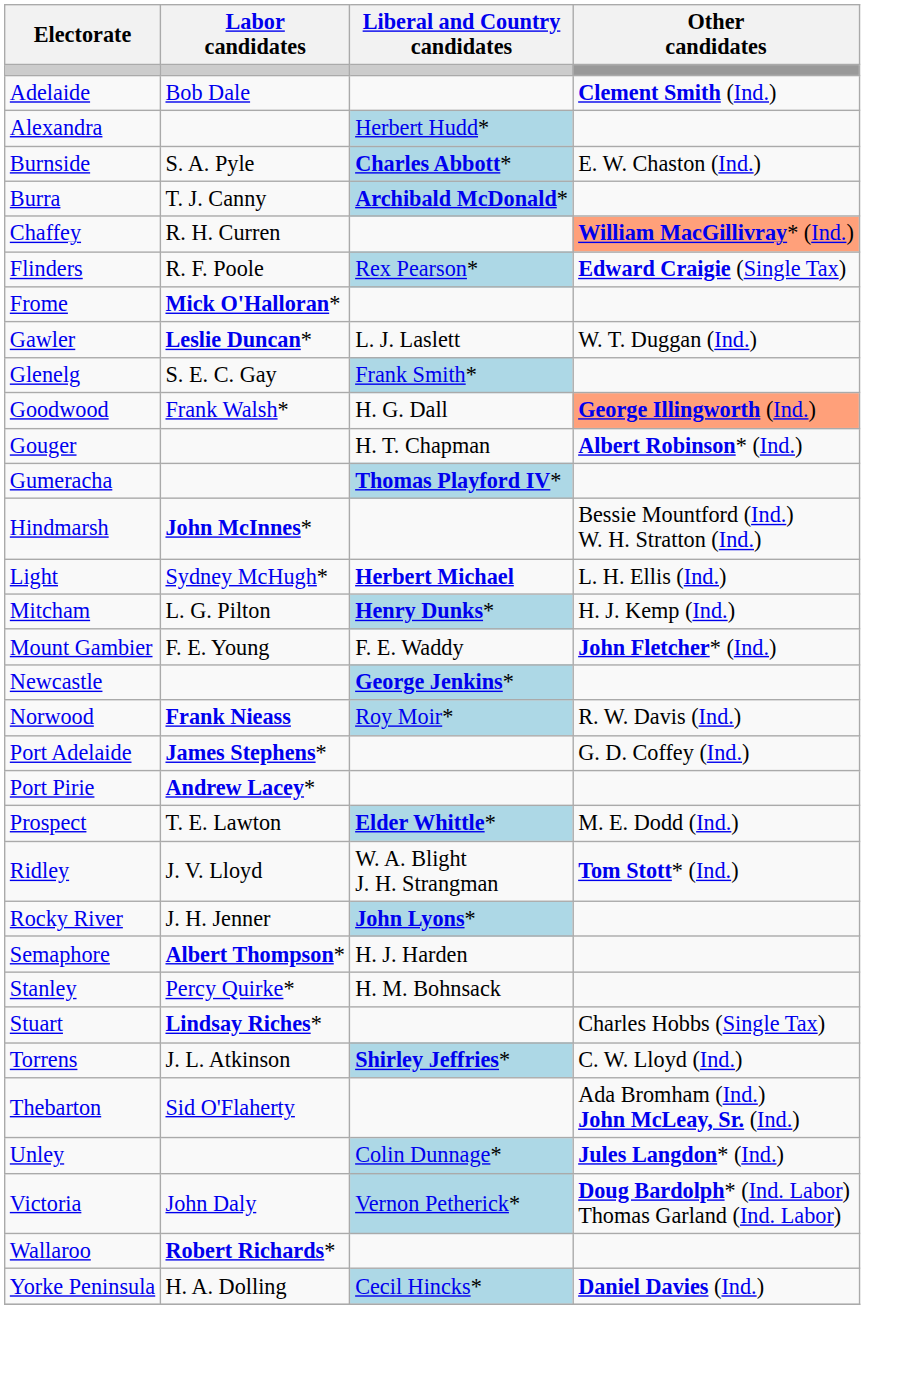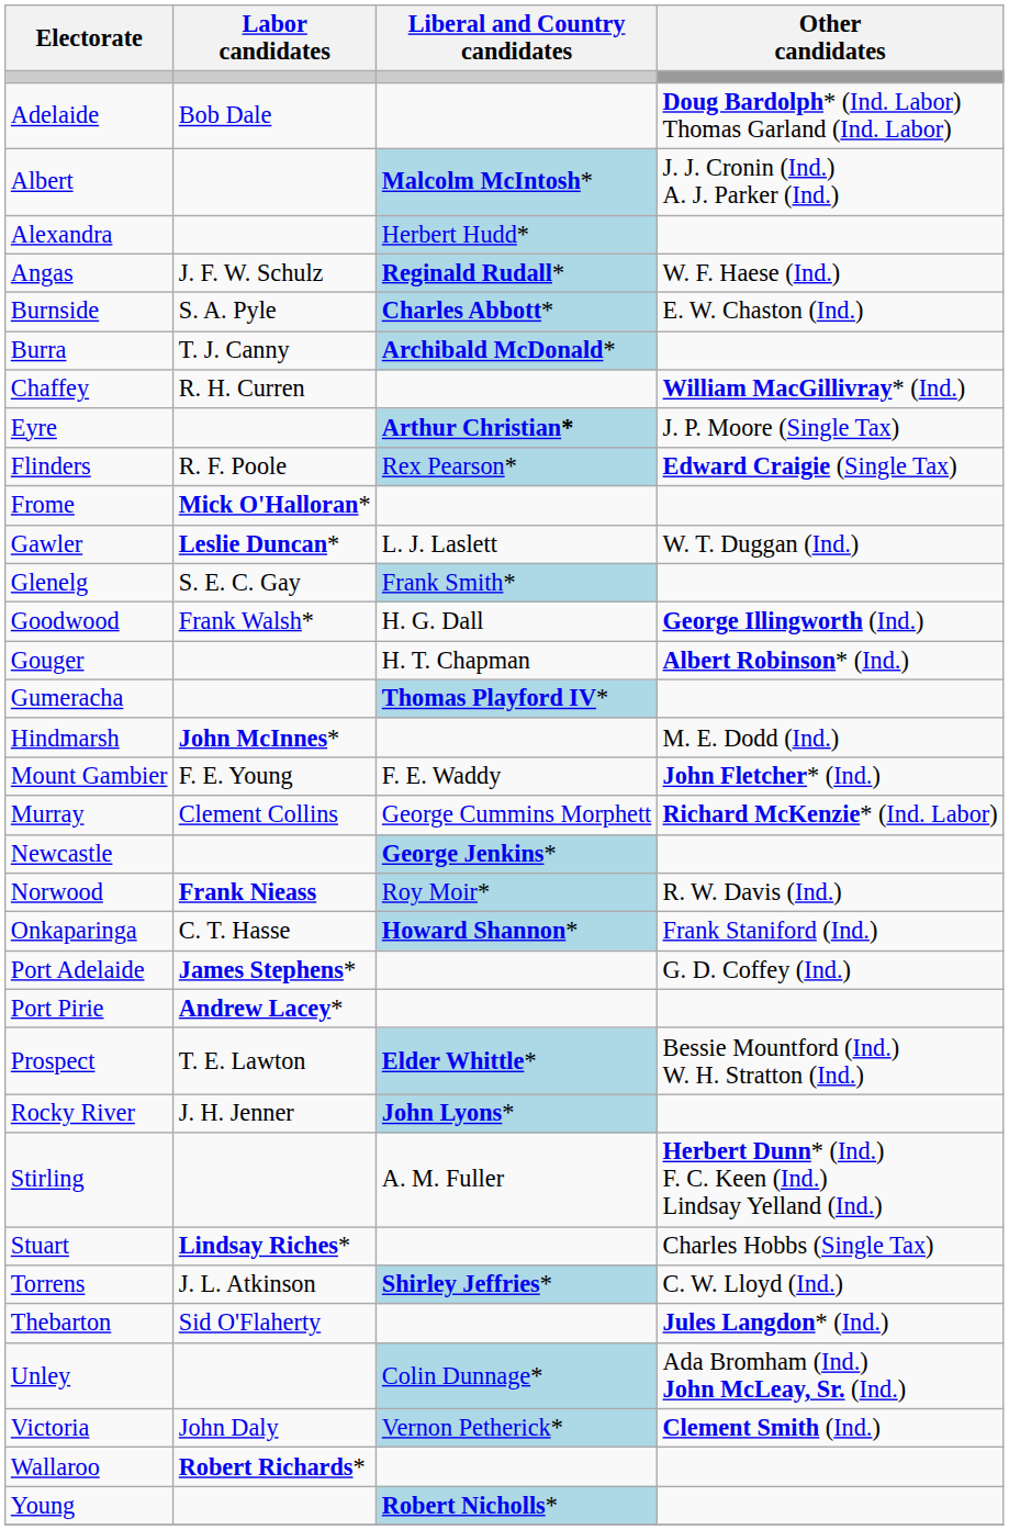Adelaide | Other candidates: Clement Smith (Ind.) -> Doug Bardolph* (Ind. Labor) Thomas Garland (Ind. Labor)
+ row: Albert | Malcolm McIntosh* | J. J. Cronin (Ind.) A. J. Parker (Ind.)
+ row: Angas | J. F. W. Schulz | Reginald Rudall* | W. F. Haese (Ind.)
Chaffey | Other candidates: lightsalmon background -> no background
+ row: Eyre | Arthur Christian* | J. P. Moore (Single Tax)
Goodwood | Other candidates: lightsalmon background -> no background
Hindmarsh | Other candidates: Bessie Mountford (Ind.) W. H. Stratton (Ind.) -> M. E. Dodd (Ind.)
- row: Light | Sydney McHugh* | Herbert Michael | L. H. Ellis (Ind.)
- row: Mitcham | L. G. Pilton | Henry Dunks* | H. J. Kemp (Ind.)
+ row: Murray | Clement Collins | George Cummins Morphett | Richard McKenzie* (Ind. Labor)
+ row: Onkaparinga | C. T. Hasse | Howard Shannon* | Frank Staniford (Ind.)
Prospect | Other candidates: M. E. Dodd (Ind.) -> Bessie Mountford (Ind.) W. H. Stratton (Ind.)
- row: Ridley | J. V. Lloyd | W. A. Blight J. H. Strangman | Tom Stott* (Ind.)
- row: Semaphore | Albert Thompson* | H. J. Harden
- row: Stanley | Percy Quirke* | H. M. Bohnsack
+ row: Stirling | A. M. Fuller | Herbert Dunn* (Ind.) F. C. Keen (Ind.) Lindsay Yelland (Ind.)
Thebarton | Other candidates: Ada Bromham (Ind.) John McLeay, Sr. (Ind.) -> Jules Langdon* (Ind.)
Unley | Other candidates: Jules Langdon* (Ind.) -> Ada Bromham (Ind.) John McLeay, Sr. (Ind.)
Victoria | Other candidates: Doug Bardolph* (Ind. Labor) Thomas Garland (Ind. Labor) -> Clement Smith (Ind.)
- row: Yorke Peninsula | H. A. Dolling | Cecil Hincks* | Daniel Davies (Ind.)
+ row: Young | Robert Nicholls*
